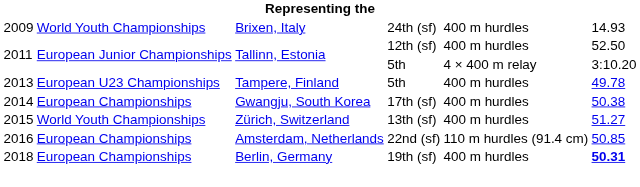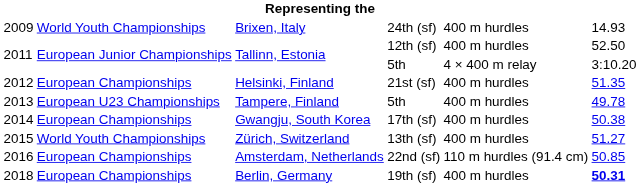+ row: 2012 | European Championships | Helsinki, Finland | 21st (sf) | 400 m hurdles | 51.35
